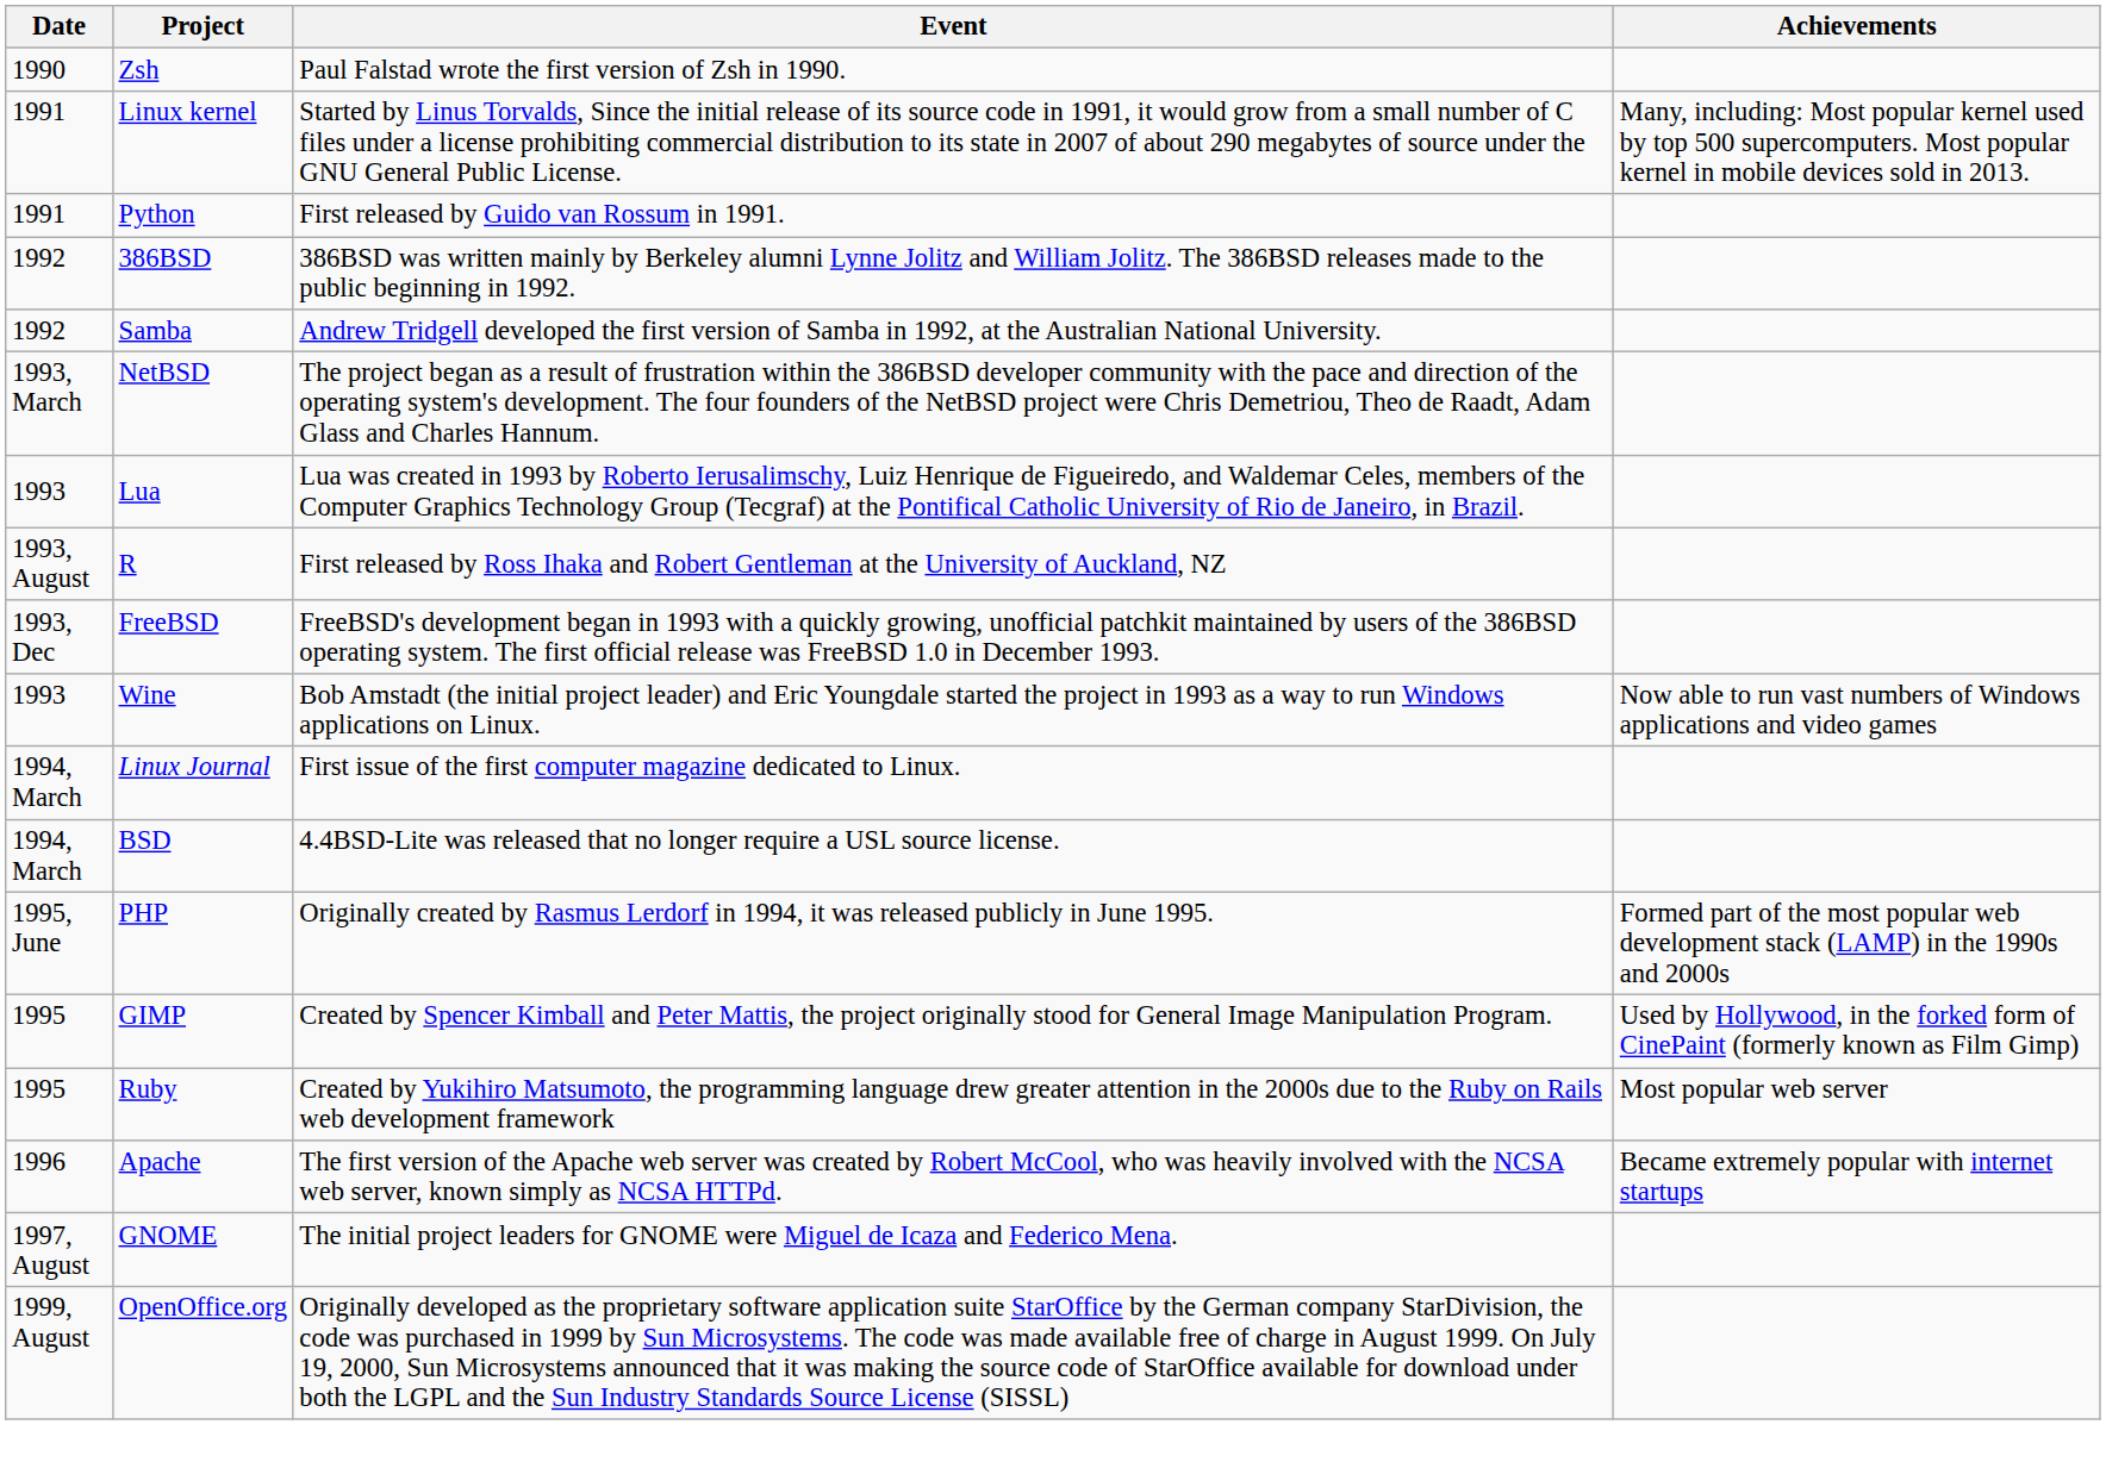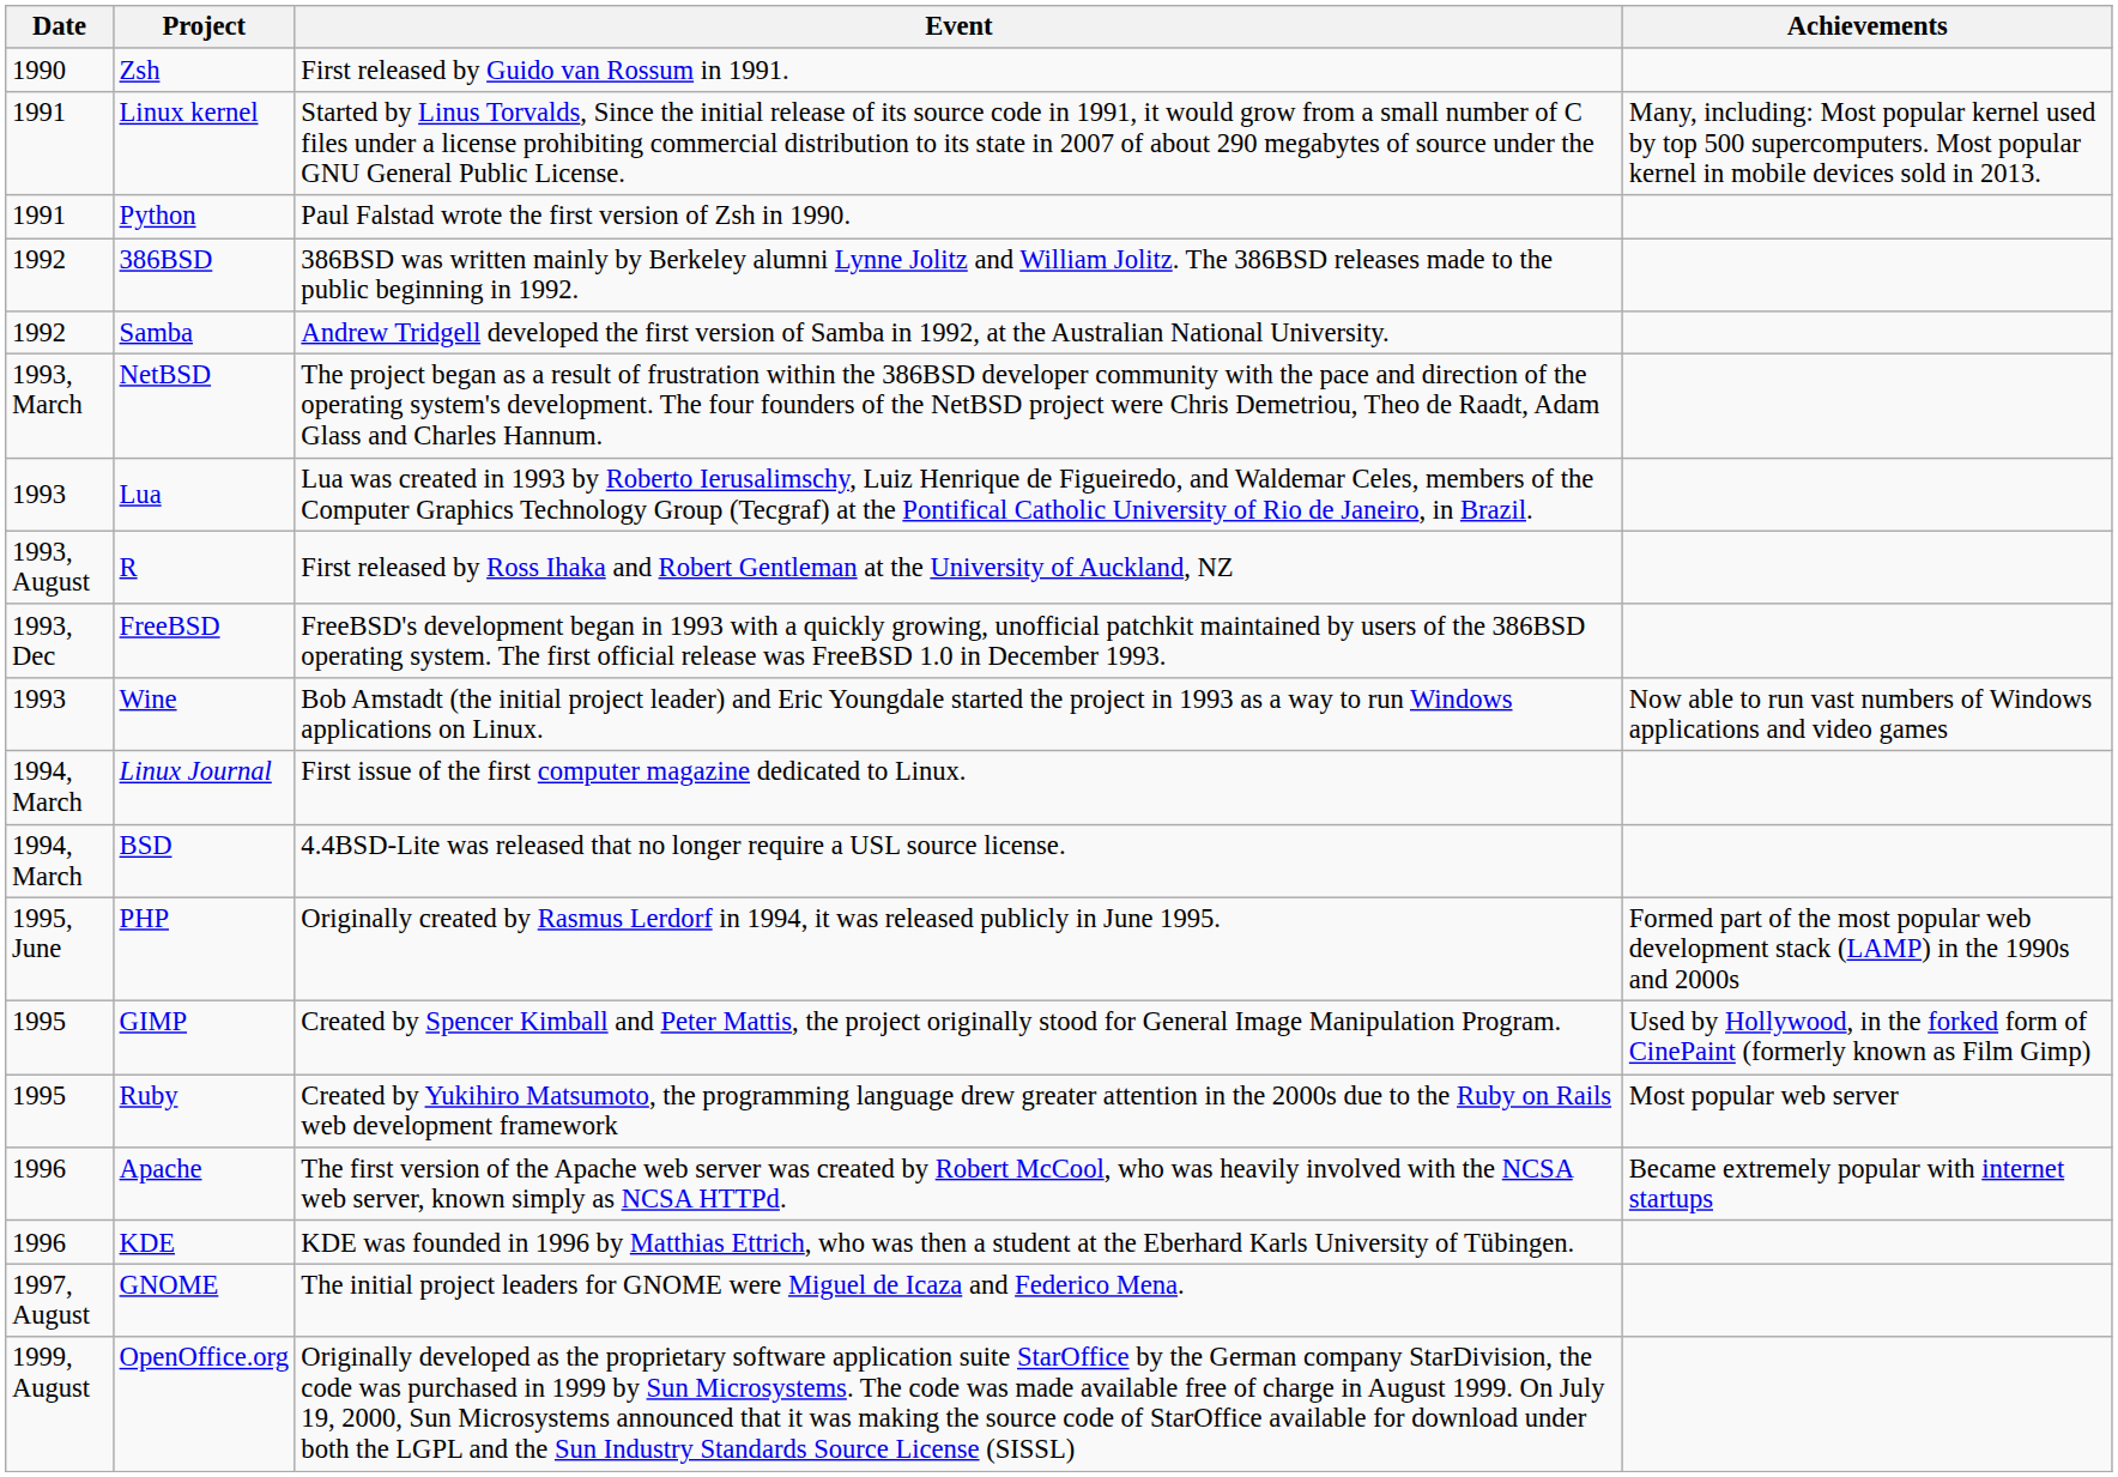Zsh | Event: Paul Falstad wrote the first version of Zsh in 1990. -> First released by Guido van Rossum in 1991.
Python | Event: First released by Guido van Rossum in 1991. -> Paul Falstad wrote the first version of Zsh in 1990.
+ row: 1996 | KDE | KDE was founded in 1996 by Matthias Ettrich, who was then a student at the Eberhard Karls University of Tübingen.
